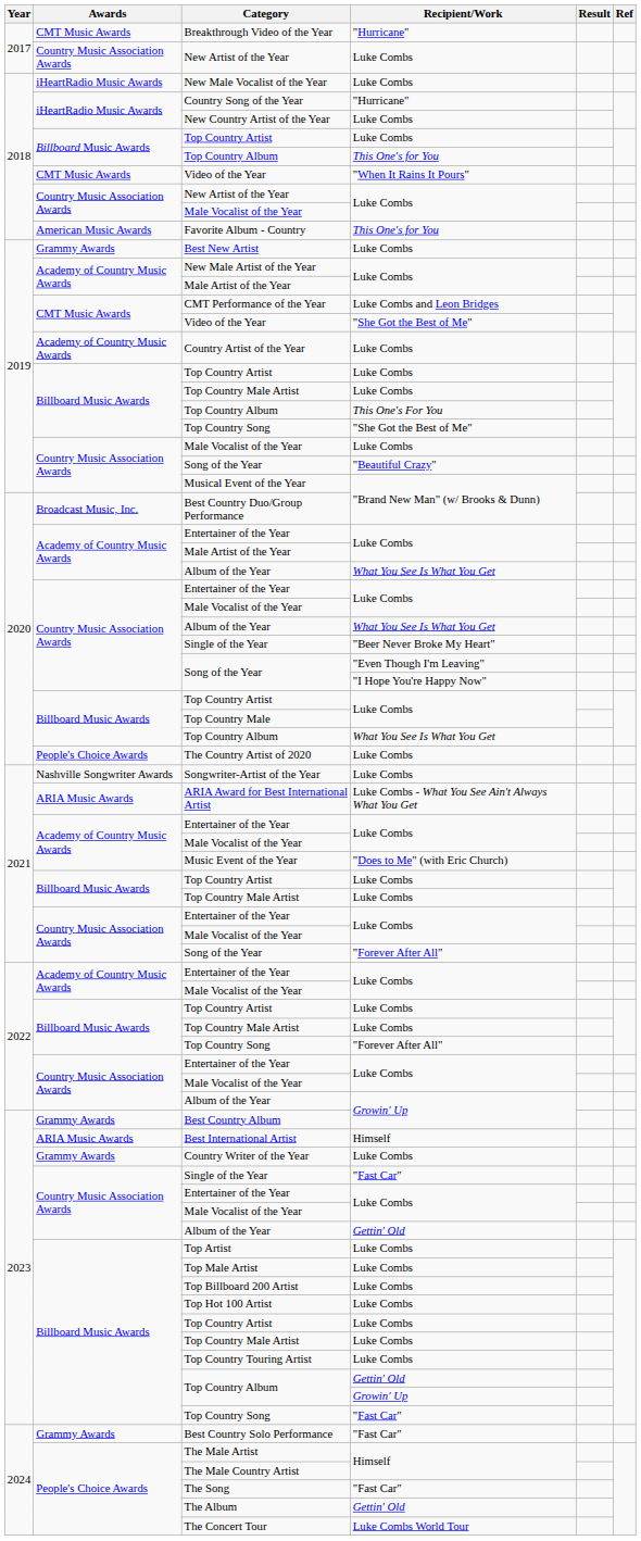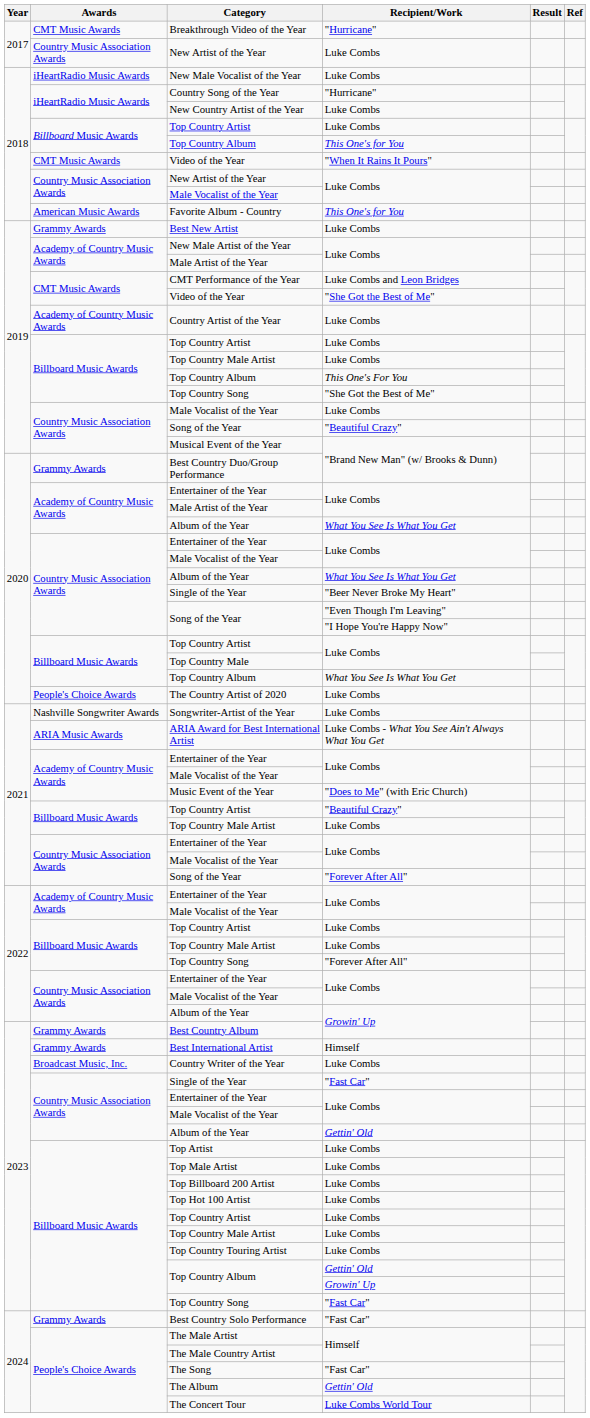Best Country Duo/Group Performance | Awards: Broadcast Music, Inc. -> Grammy Awards
2021 / Top Country Artist | Recipient/Work: Luke Combs -> "Beautiful Crazy"
Best International Artist | Awards: ARIA Music Awards -> Grammy Awards
Country Writer of the Year | Awards: Grammy Awards -> Broadcast Music, Inc.
